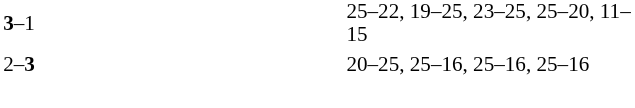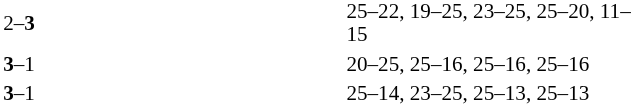25–22, 19–25, 23–25, 25–20, 11–15 | column 2: 3–1 -> 2–3
20–25, 25–16, 25–16, 25–16 | column 2: 2–3 -> 3–1
+ row: 3–1 | 25–14, 23–25, 25–13, 25–13
